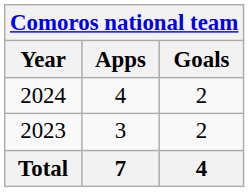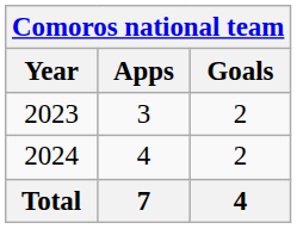rows swapped: 2023 <-> 2024
